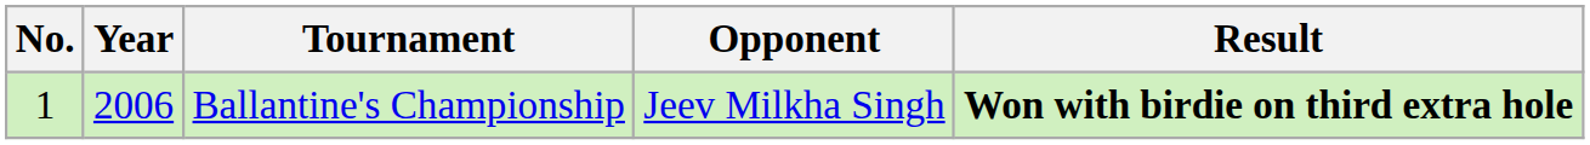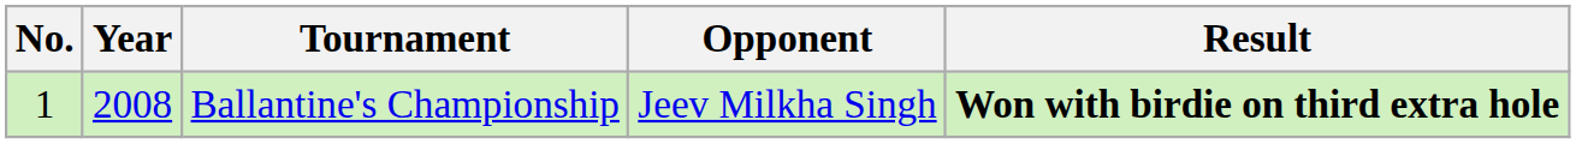Ballantine's Championship | Year: 2006 -> 2008
